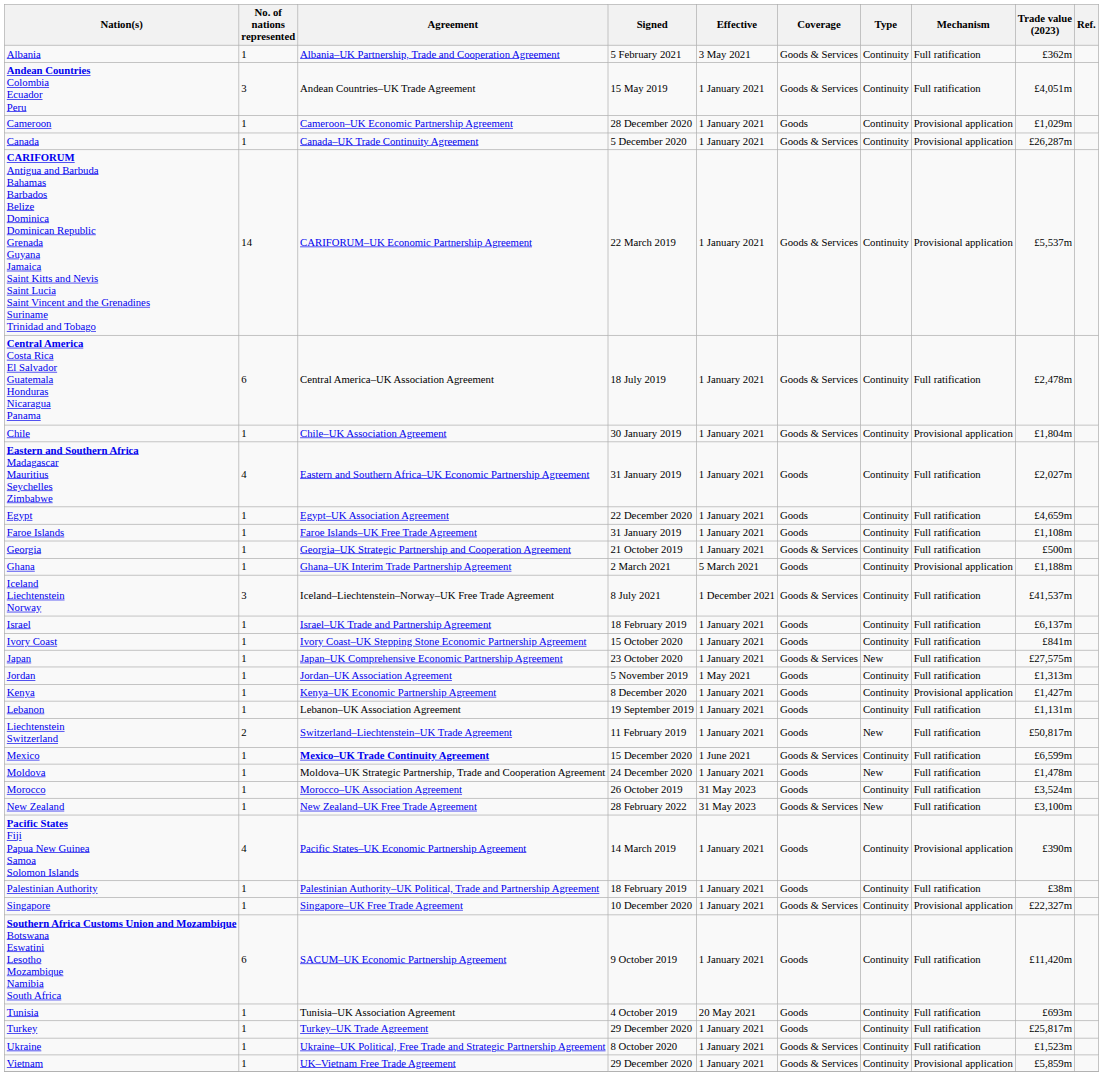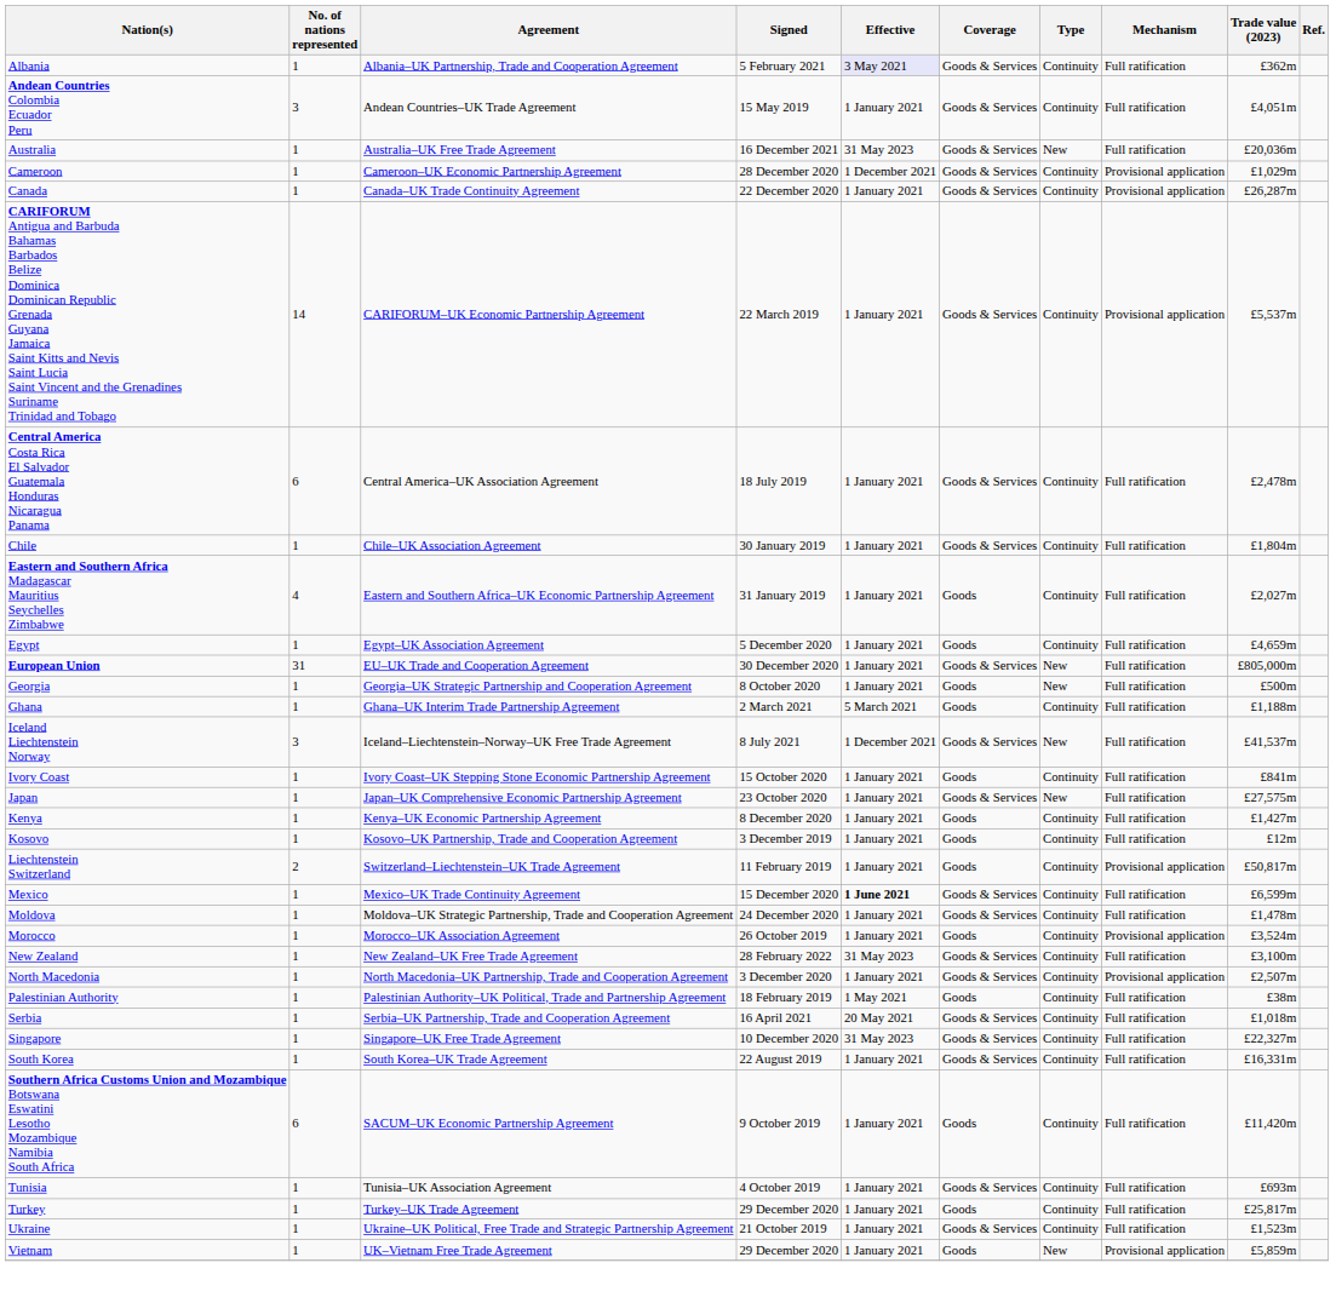Albania | Effective: no background -> lavender background
+ row: Australia | 1 | Australia–UK Free Trade Agreement | 16 December 2021 | 31 May 2023 | Goods & Services | New | Full ratification | £20,036m
Cameroon | Effective: 1 January 2021 -> 1 December 2021
Cameroon | Coverage: Goods -> Goods & Services
Canada | Signed: 5 December 2020 -> 22 December 2020
Chile | Mechanism: Provisional application -> Full ratification
Egypt | Signed: 22 December 2020 -> 5 December 2020
+ row: European Union | 31 | EU–UK Trade and Cooperation Agreement | 30 December 2020 | 1 January 2021 | Goods & Services | New | Full ratification | £805,000m
- row: Faroe Islands | 1 | Faroe Islands–UK Free Trade Agreement | 31 January 2019 | 1 January 2021 | Goods | Continuity | Full ratification | £1,108m
Georgia | Signed: 21 October 2019 -> 8 October 2020
Georgia | Coverage: Goods & Services -> Goods
Georgia | Type: Continuity -> New
Ghana | Mechanism: Provisional application -> Full ratification
Iceland Liechtenstein Norway | Type: Continuity -> New
- row: Israel | 1 | Israel–UK Trade and Partnership Agreement | 18 February 2019 | 1 January 2021 | Goods | Continuity | Full ratification | £6,137m
- row: Jordan | 1 | Jordan–UK Association Agreement | 5 November 2019 | 1 May 2021 | Goods | Continuity | Full ratification | £1,313m
Kenya | Mechanism: Provisional application -> Full ratification
+ row: Kosovo | 1 | Kosovo–UK Partnership, Trade and Cooperation Agreement | 3 December 2019 | 1 January 2021 | Goods | Continuity | Full ratification | £12m
- row: Lebanon | 1 | Lebanon–UK Association Agreement | 19 September 2019 | 1 January 2021 | Goods | Continuity | Full ratification | £1,131m
Liechtenstein Switzerland | Type: New -> Continuity
Liechtenstein Switzerland | Mechanism: Full ratification -> Provisional application
Mexico | Agreement: bold -> normal
Mexico | Effective: normal -> bold
Moldova | Coverage: Goods -> Goods & Services
Moldova | Type: New -> Continuity
Morocco | Effective: 31 May 2023 -> 1 January 2021
Morocco | Mechanism: Full ratification -> Provisional application
New Zealand | Type: New -> Continuity
+ row: North Macedonia | 1 | North Macedonia–UK Partnership, Trade and Cooperation Agreement | 3 December 2020 | 1 January 2021 | Goods & Services | Continuity | Provisional application | £2,507m
- row: Pacific States Fiji Papua New Guinea Samoa Solomon Islands | 4 | Pacific States–UK Economic Partnership Agreement | 14 March 2019 | 1 January 2021 | Goods | Continuity | Provisional application | £390m
Palestinian Authority | Effective: 1 January 2021 -> 1 May 2021
+ row: Serbia | 1 | Serbia–UK Partnership, Trade and Cooperation Agreement | 16 April 2021 | 20 May 2021 | Goods & Services | Continuity | Full ratification | £1,018m
Singapore | Effective: 1 January 2021 -> 31 May 2023
Singapore | Mechanism: Provisional application -> Full ratification
+ row: South Korea | 1 | South Korea–UK Trade Agreement | 22 August 2019 | 1 January 2021 | Goods & Services | Continuity | Full ratification | £16,331m
Tunisia | Effective: 20 May 2021 -> 1 January 2021
Tunisia | Coverage: Goods -> Goods & Services
Ukraine | Signed: 8 October 2020 -> 21 October 2019
Vietnam | Coverage: Goods & Services -> Goods
Vietnam | Type: Continuity -> New
